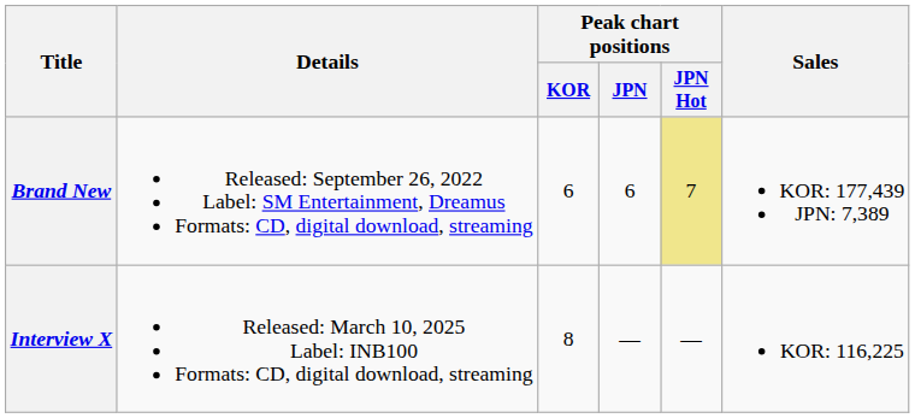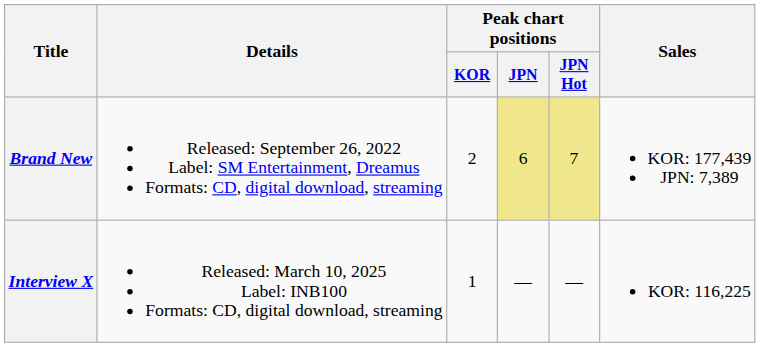Brand New | Peak chart positions / KOR: 6 -> 2
Brand New | Peak chart positions / JPN: no background -> khaki background
Interview X | Peak chart positions / KOR: 8 -> 1
